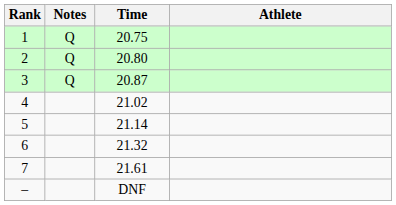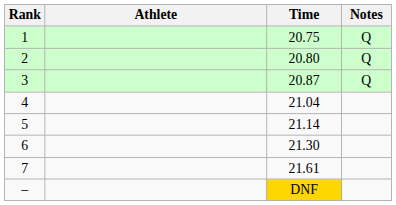columns swapped: Athlete <-> Notes
4 | Time: 21.02 -> 21.04
6 | Time: 21.32 -> 21.30
– | Time: no background -> gold background
